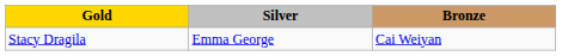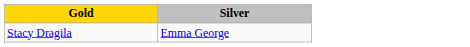- column: Bronze | Cai Weiyan
